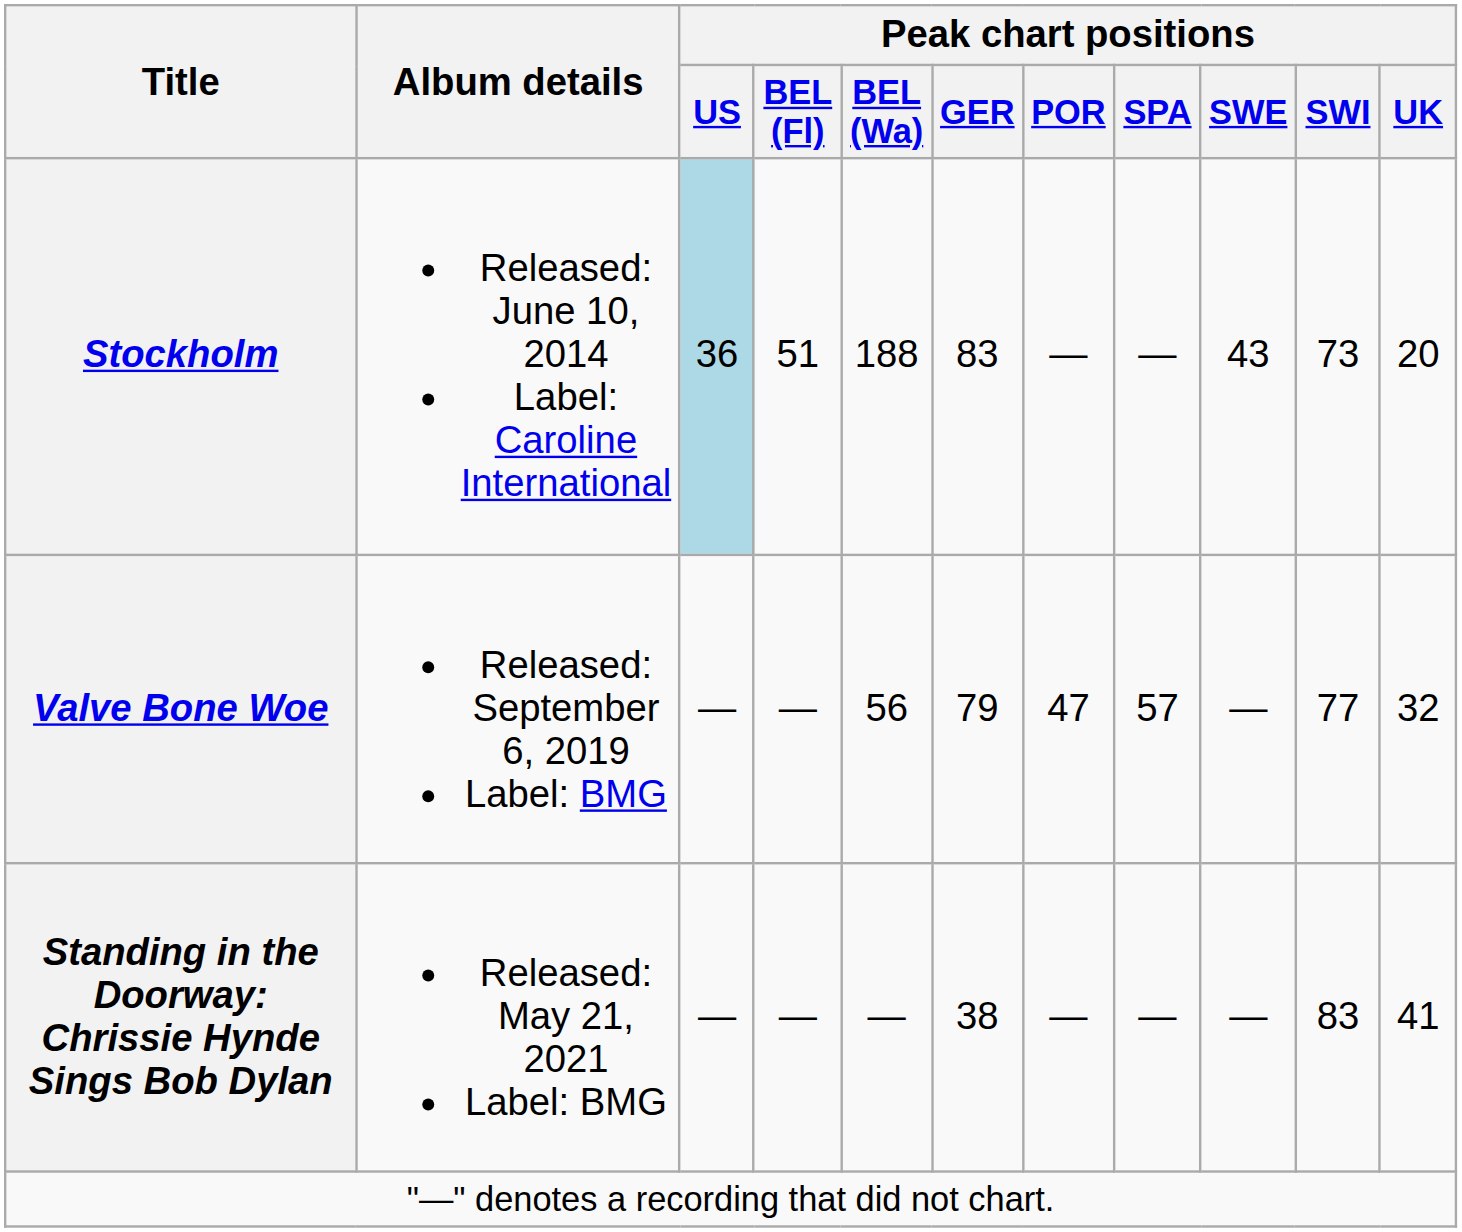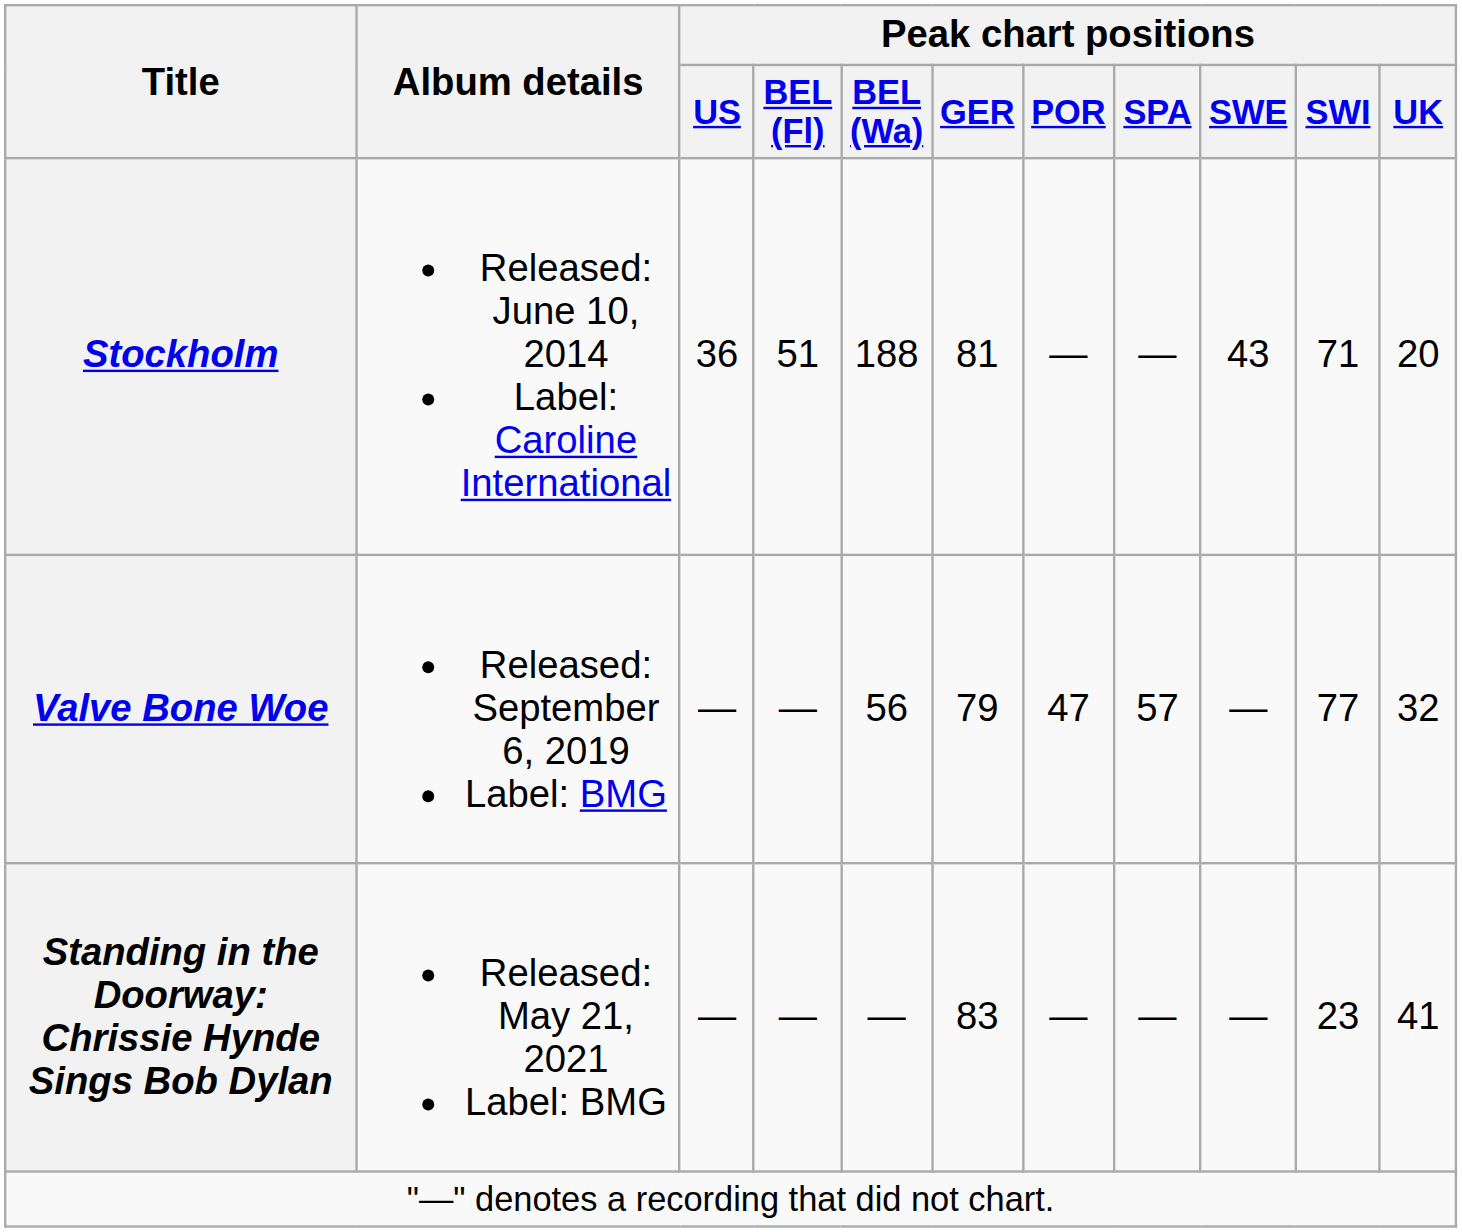Stockholm | Peak chart positions / US: lightblue background -> no background
Stockholm | Peak chart positions / GER: 83 -> 81
Stockholm | Peak chart positions / SWI: 73 -> 71
Standing in the Doorway: Chrissie Hynde Sings Bob Dylan | Peak chart positions / GER: 38 -> 83
Standing in the Doorway: Chrissie Hynde Sings Bob Dylan | Peak chart positions / SWI: 83 -> 23
